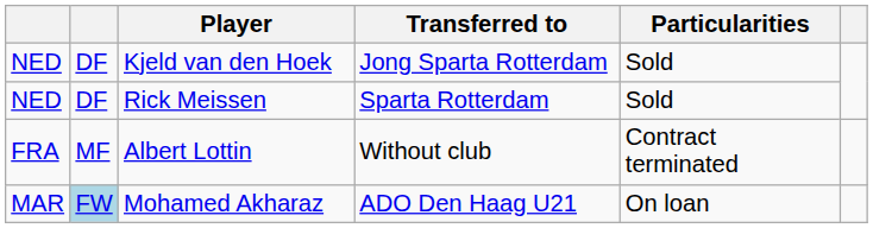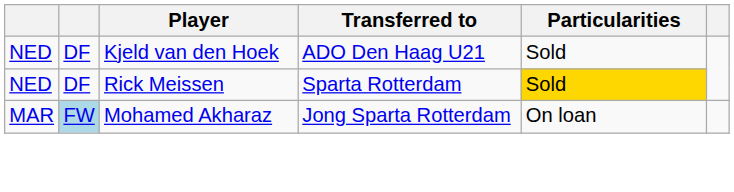Kjeld van den Hoek | Transferred to: Jong Sparta Rotterdam -> ADO Den Haag U21
Rick Meissen | Particularities: no background -> gold background
- row: FRA | MF | Albert Lottin | Without club | Contract terminated
Mohamed Akharaz | Transferred to: ADO Den Haag U21 -> Jong Sparta Rotterdam
